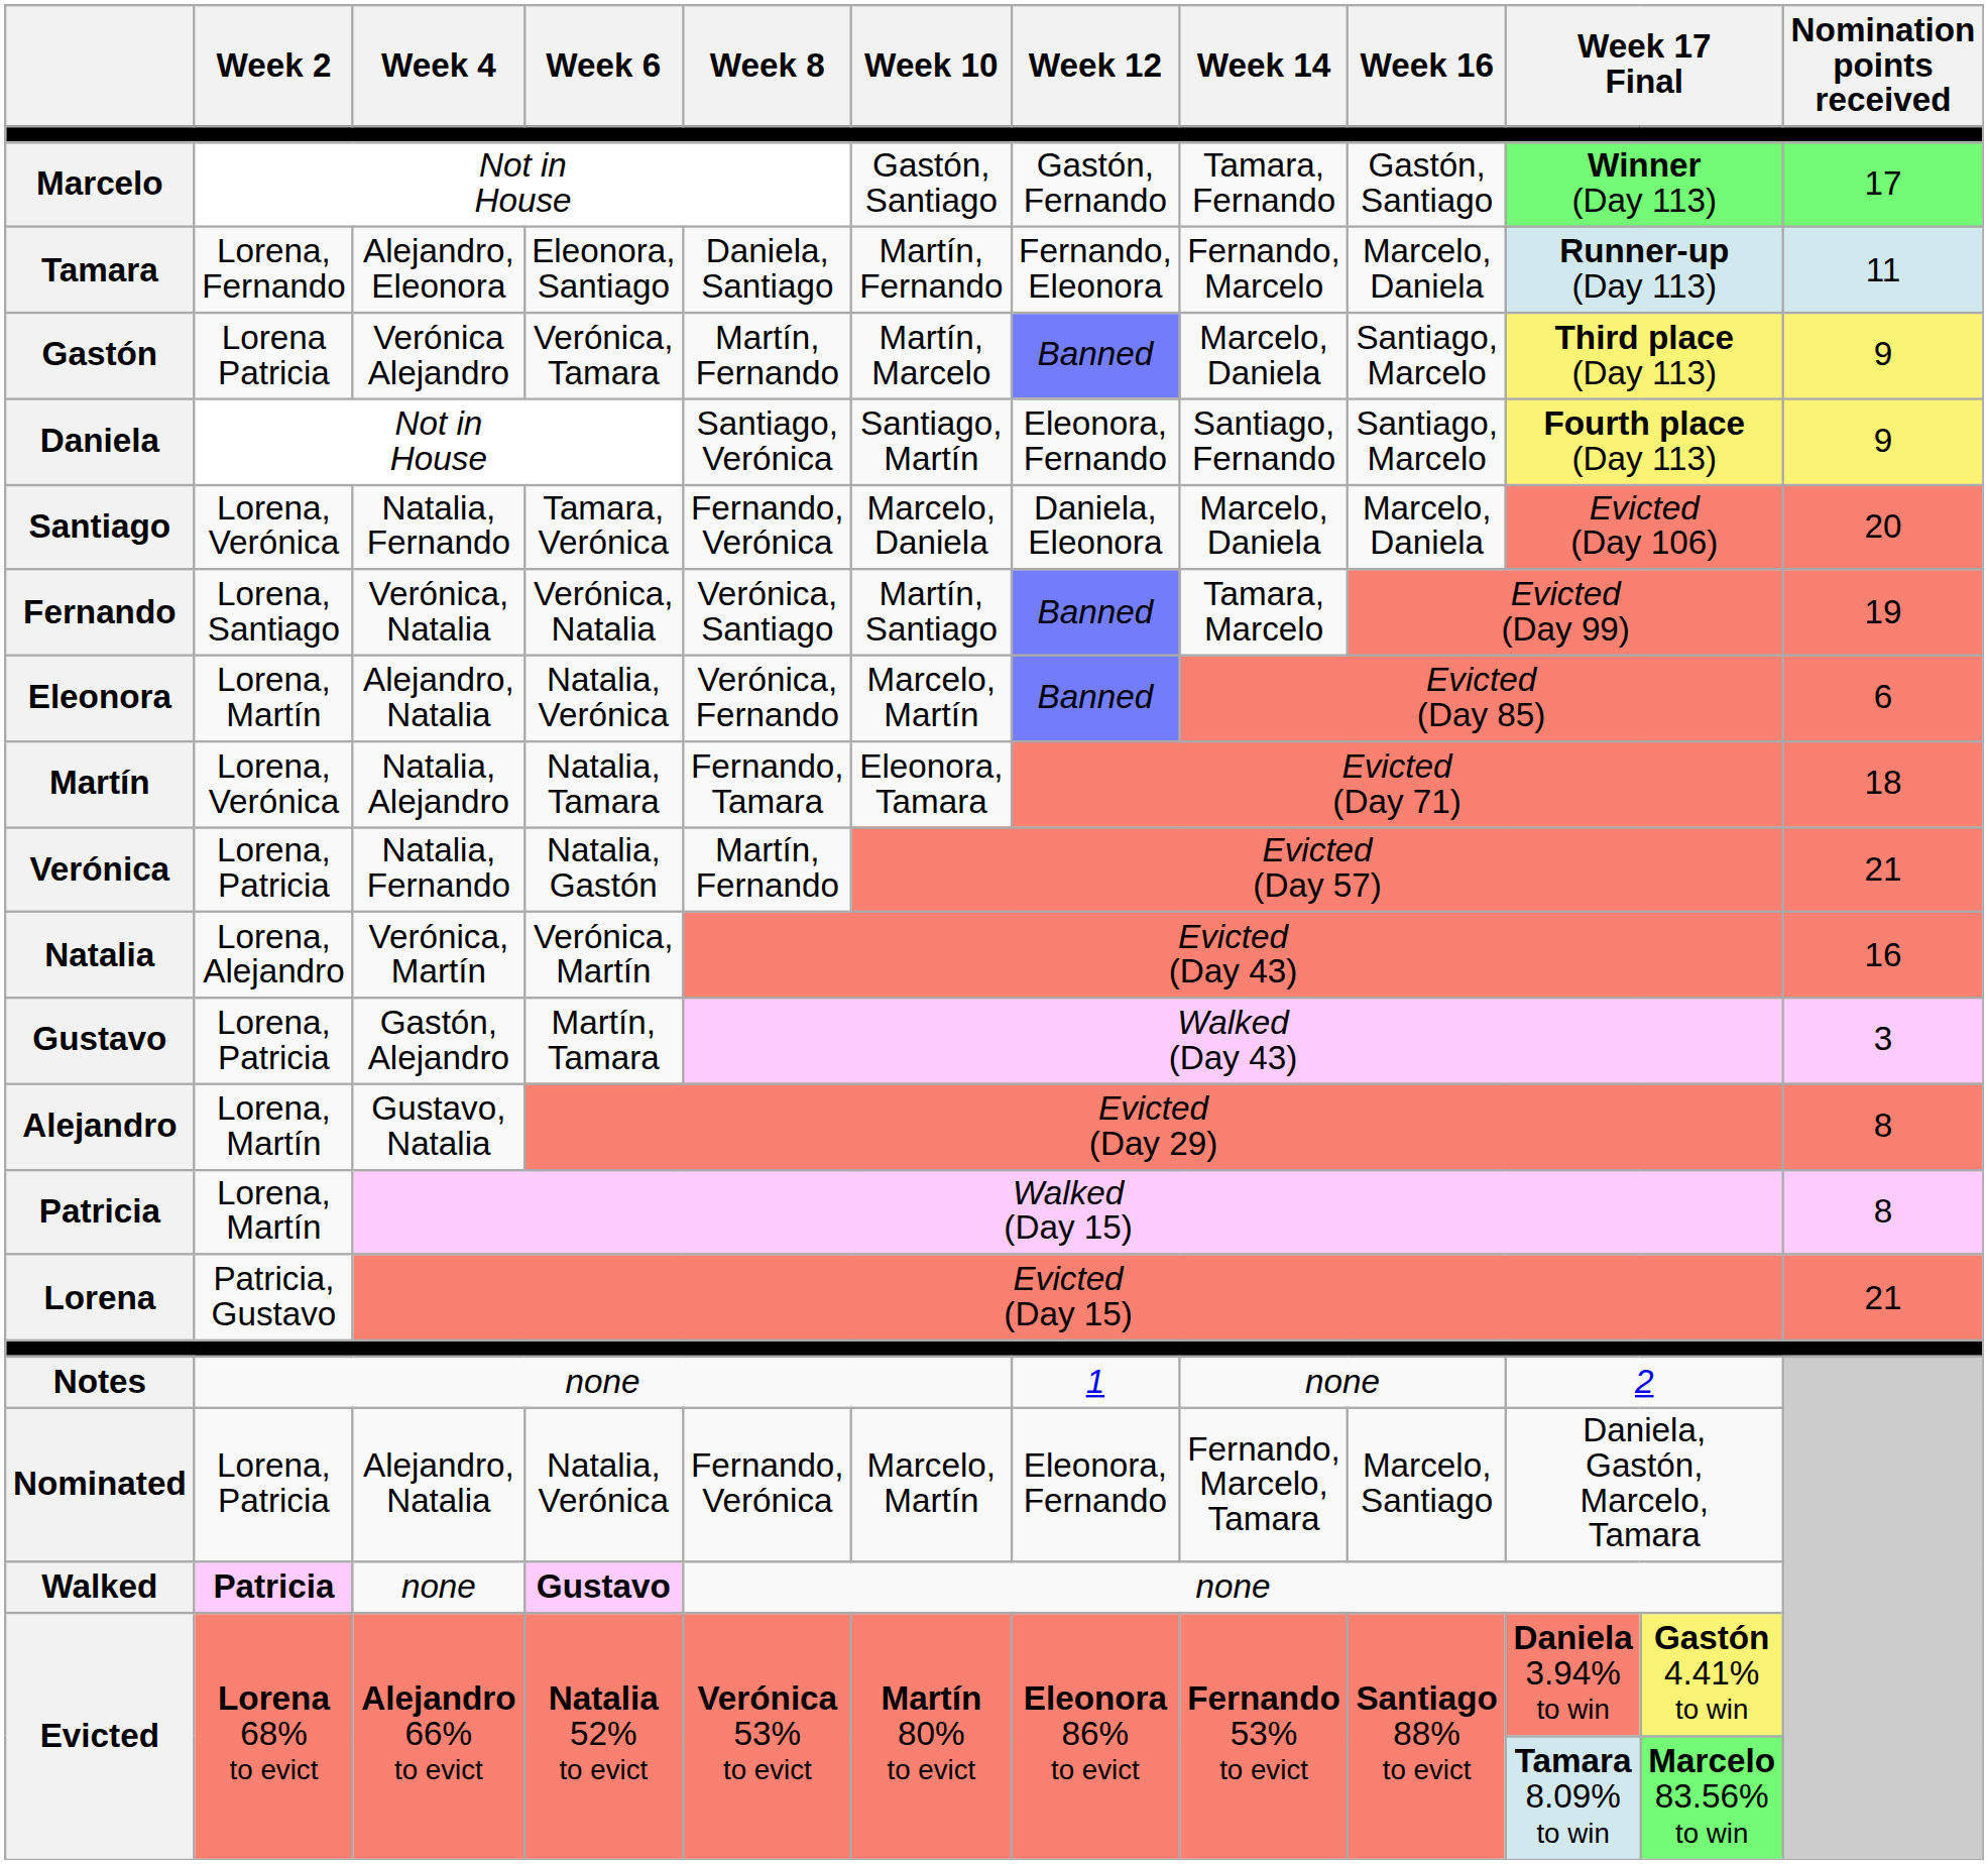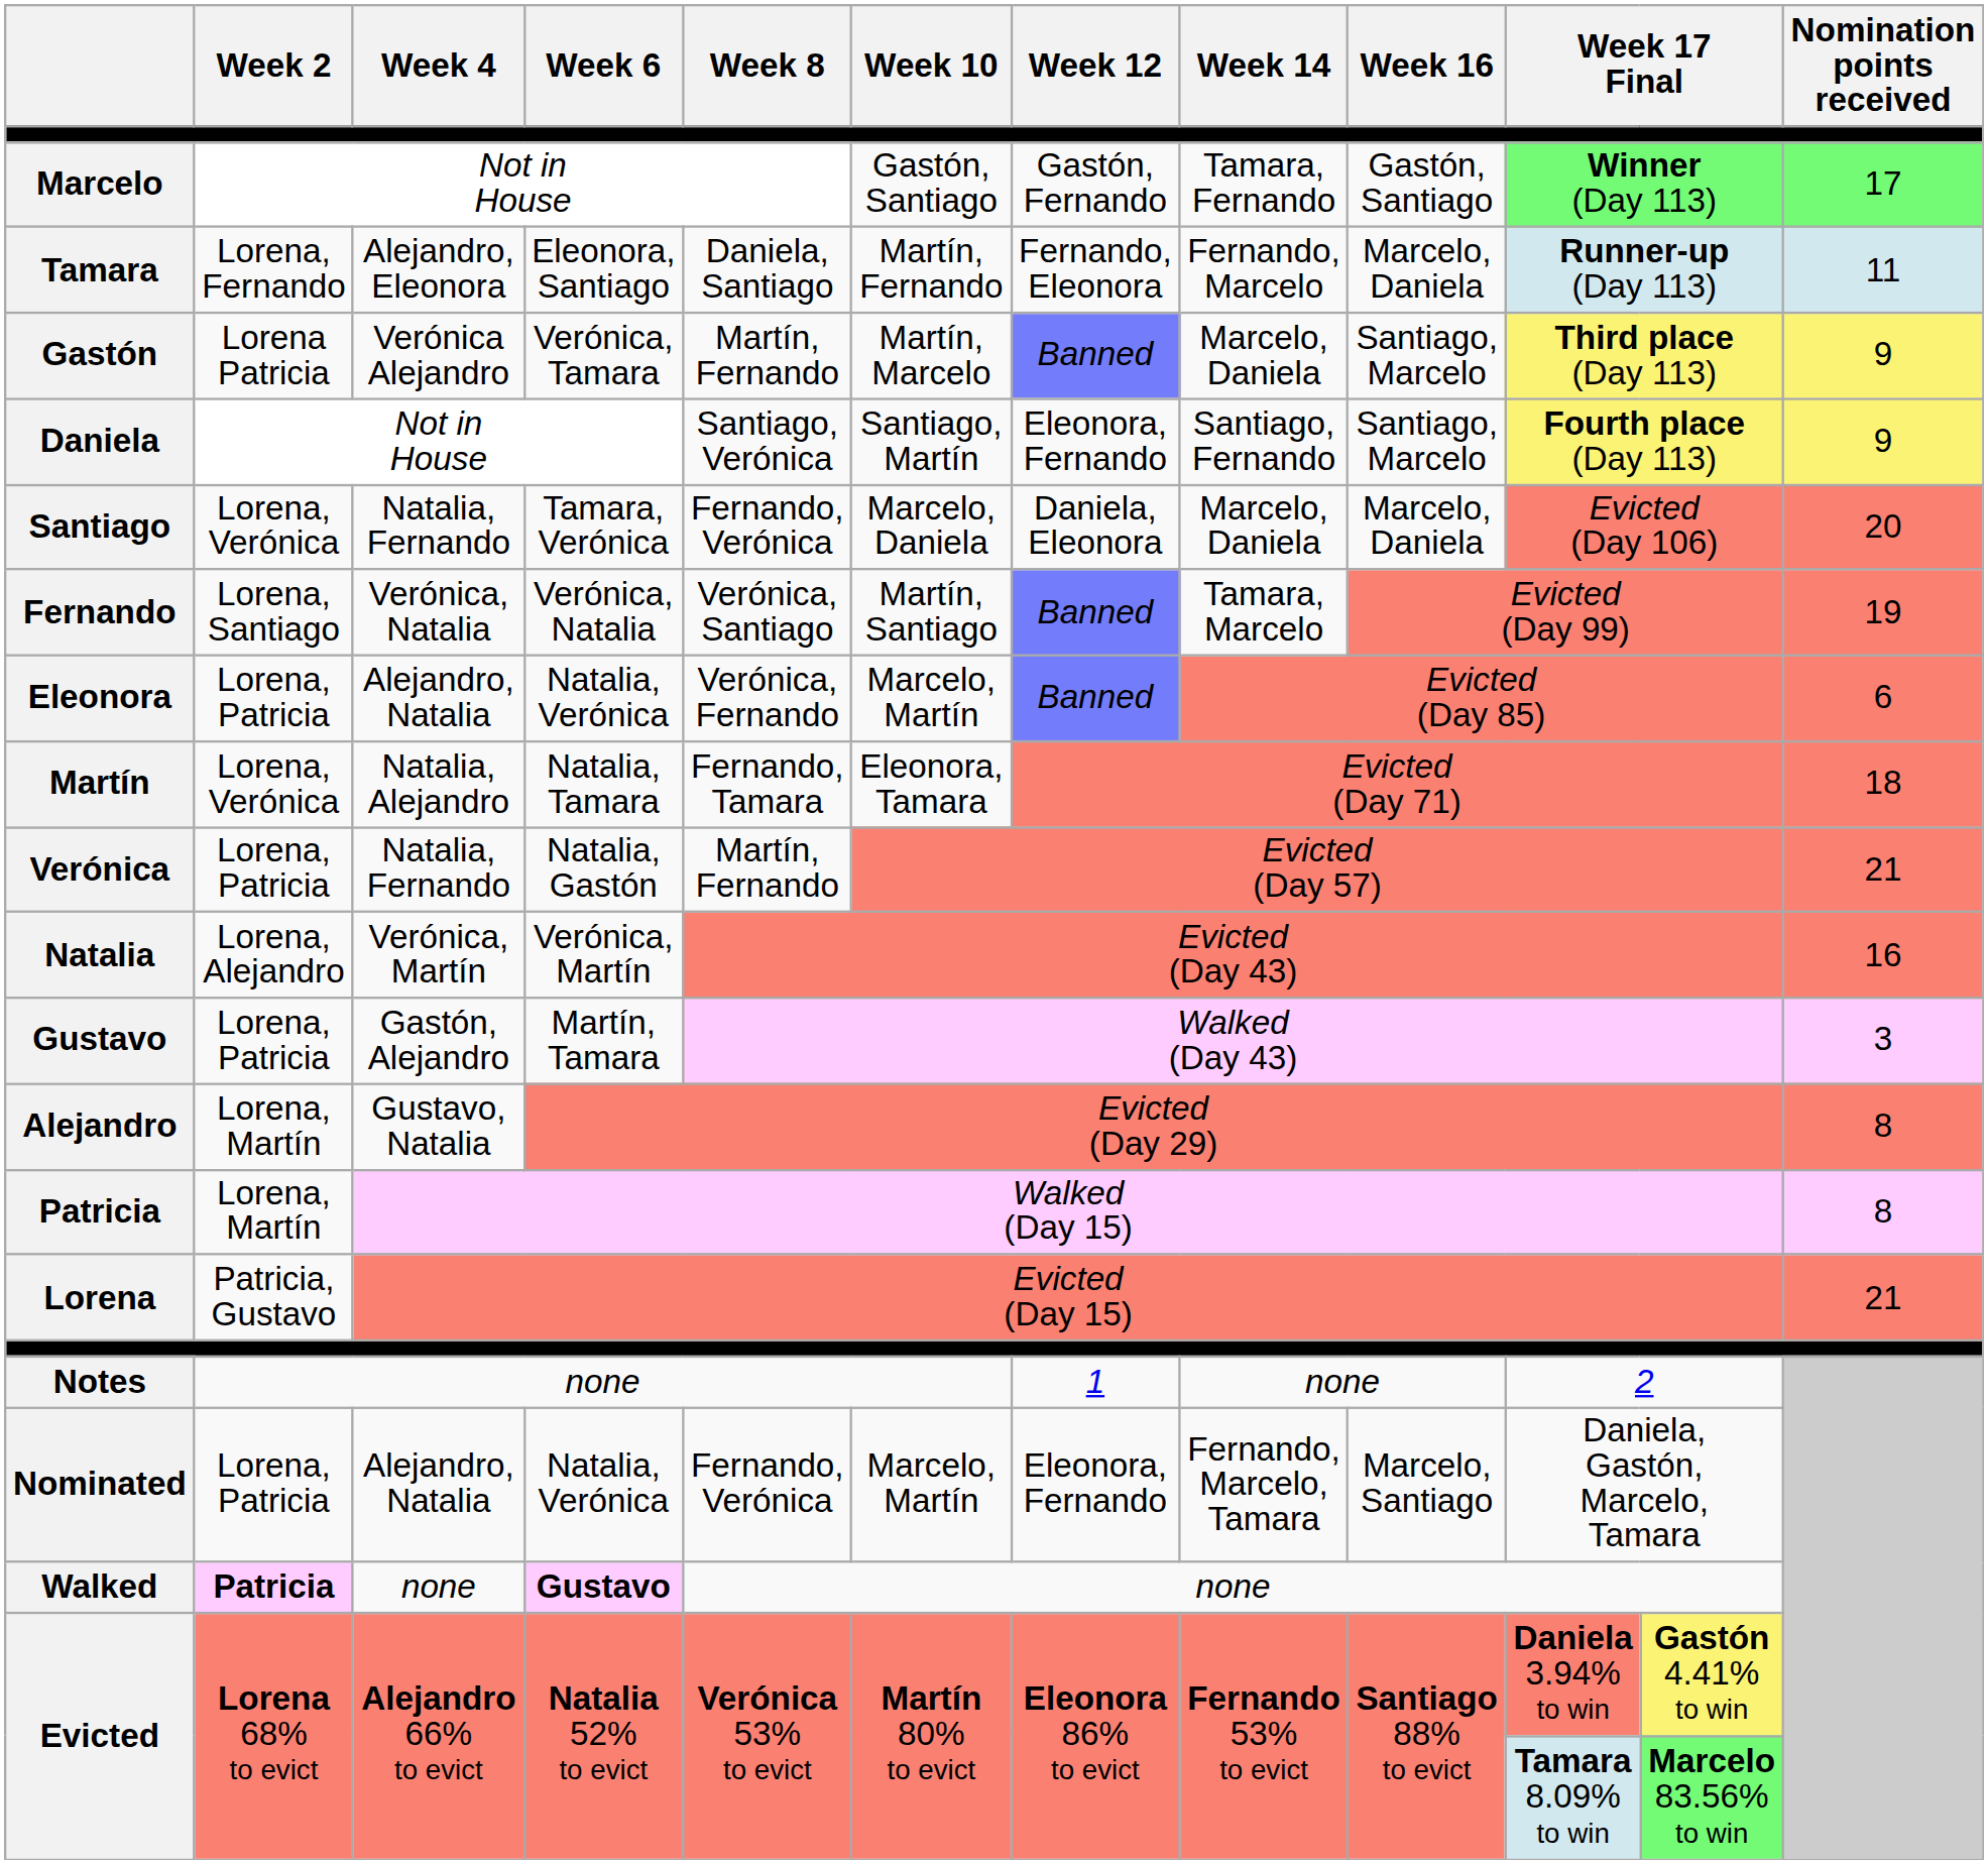Eleonora | Week 2: Lorena, Martín -> Lorena, Patricia
